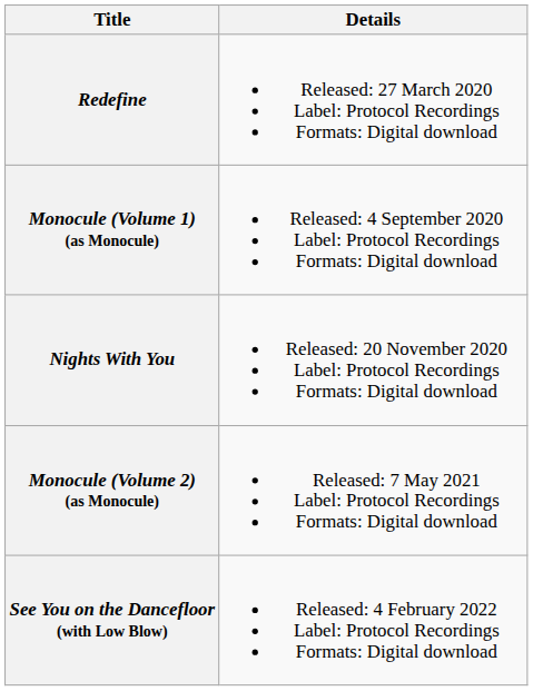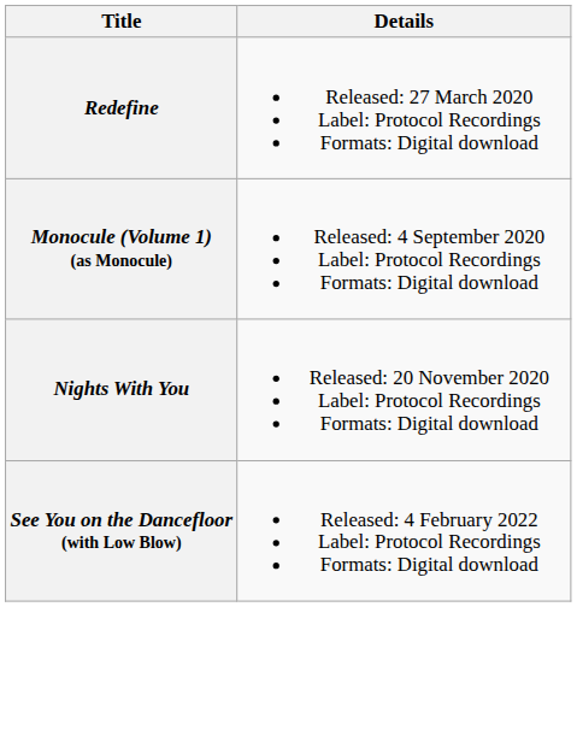- row: Monocule (Volume 2) (as Monocule) | Released: 7 May 2021 Label: Protocol Recordings Formats: Digital download
